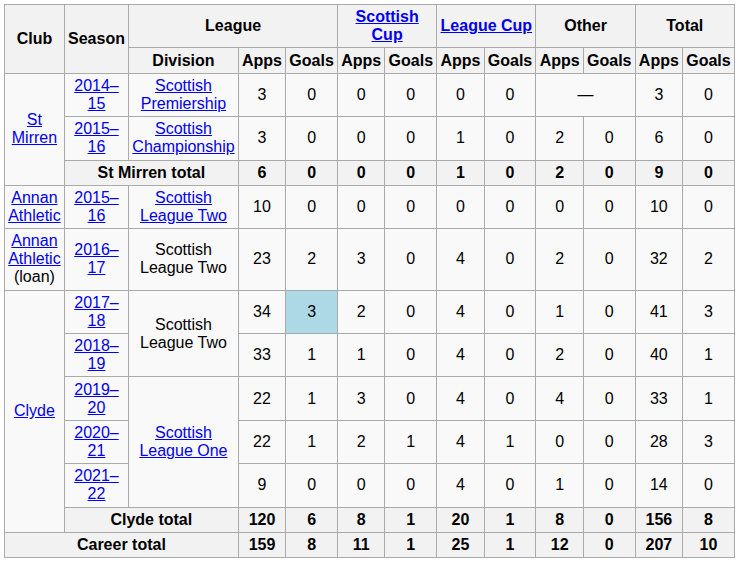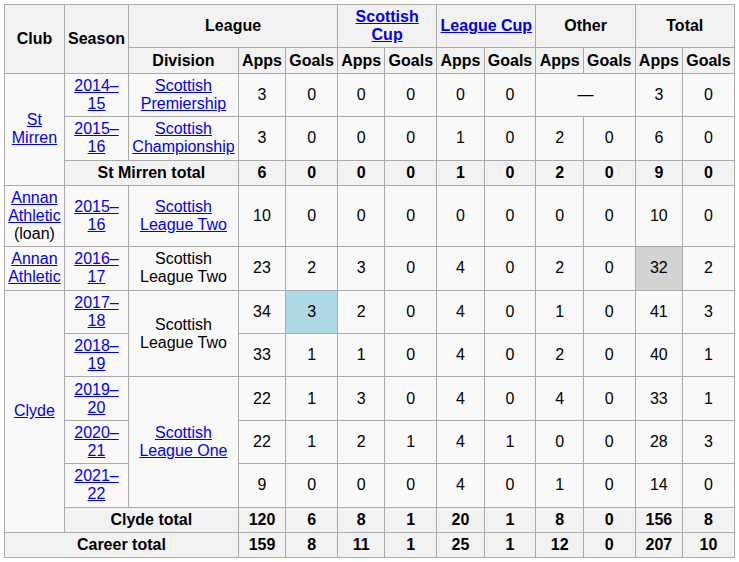2015–16 / 10 | Club: Annan Athletic -> Annan Athletic (loan)
2016–17 | Club: Annan Athletic (loan) -> Annan Athletic
2016–17 | Total / Apps: no background -> lightgrey background
